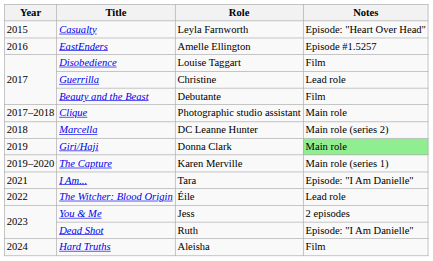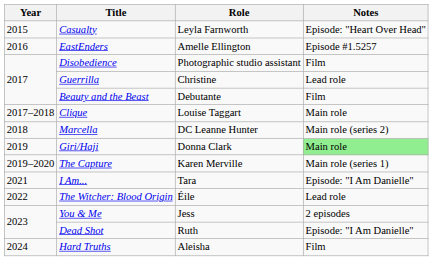Disobedience | Role: Louise Taggart -> Photographic studio assistant
Clique | Role: Photographic studio assistant -> Louise Taggart
